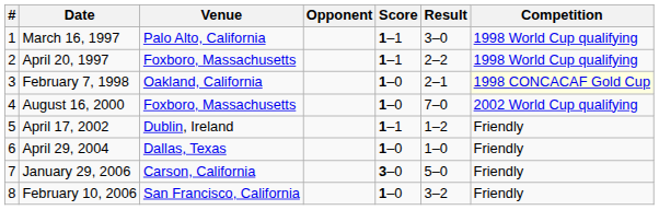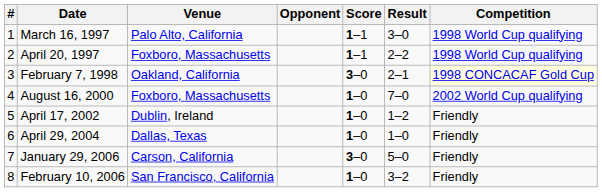February 7, 1998 | Score: 1–0 -> 3–0
April 17, 2002 | Score: 1–1 -> 1–0
